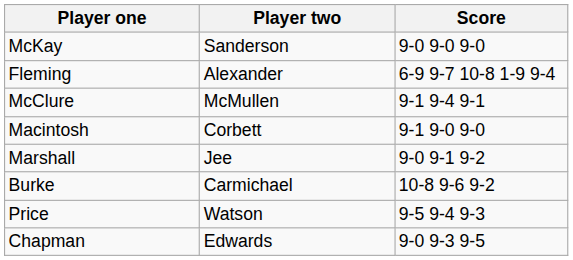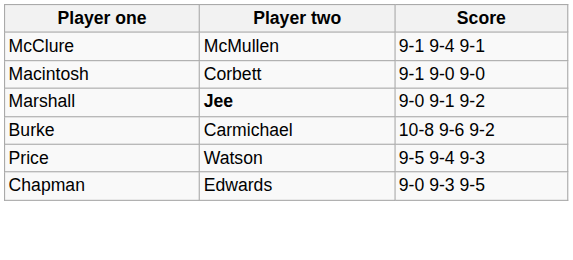- row: McKay | Sanderson | 9-0 9-0 9-0
- row: Fleming | Alexander | 6-9 9-7 10-8 1-9 9-4
Marshall | Player two: normal -> bold
